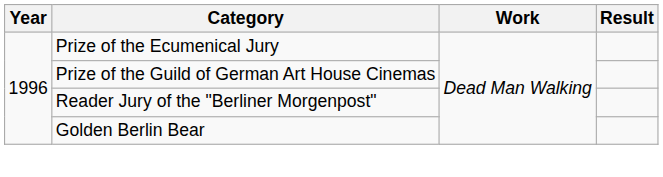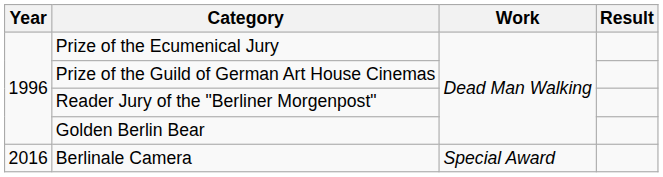+ row: 2016 | Berlinale Camera | Special Award
